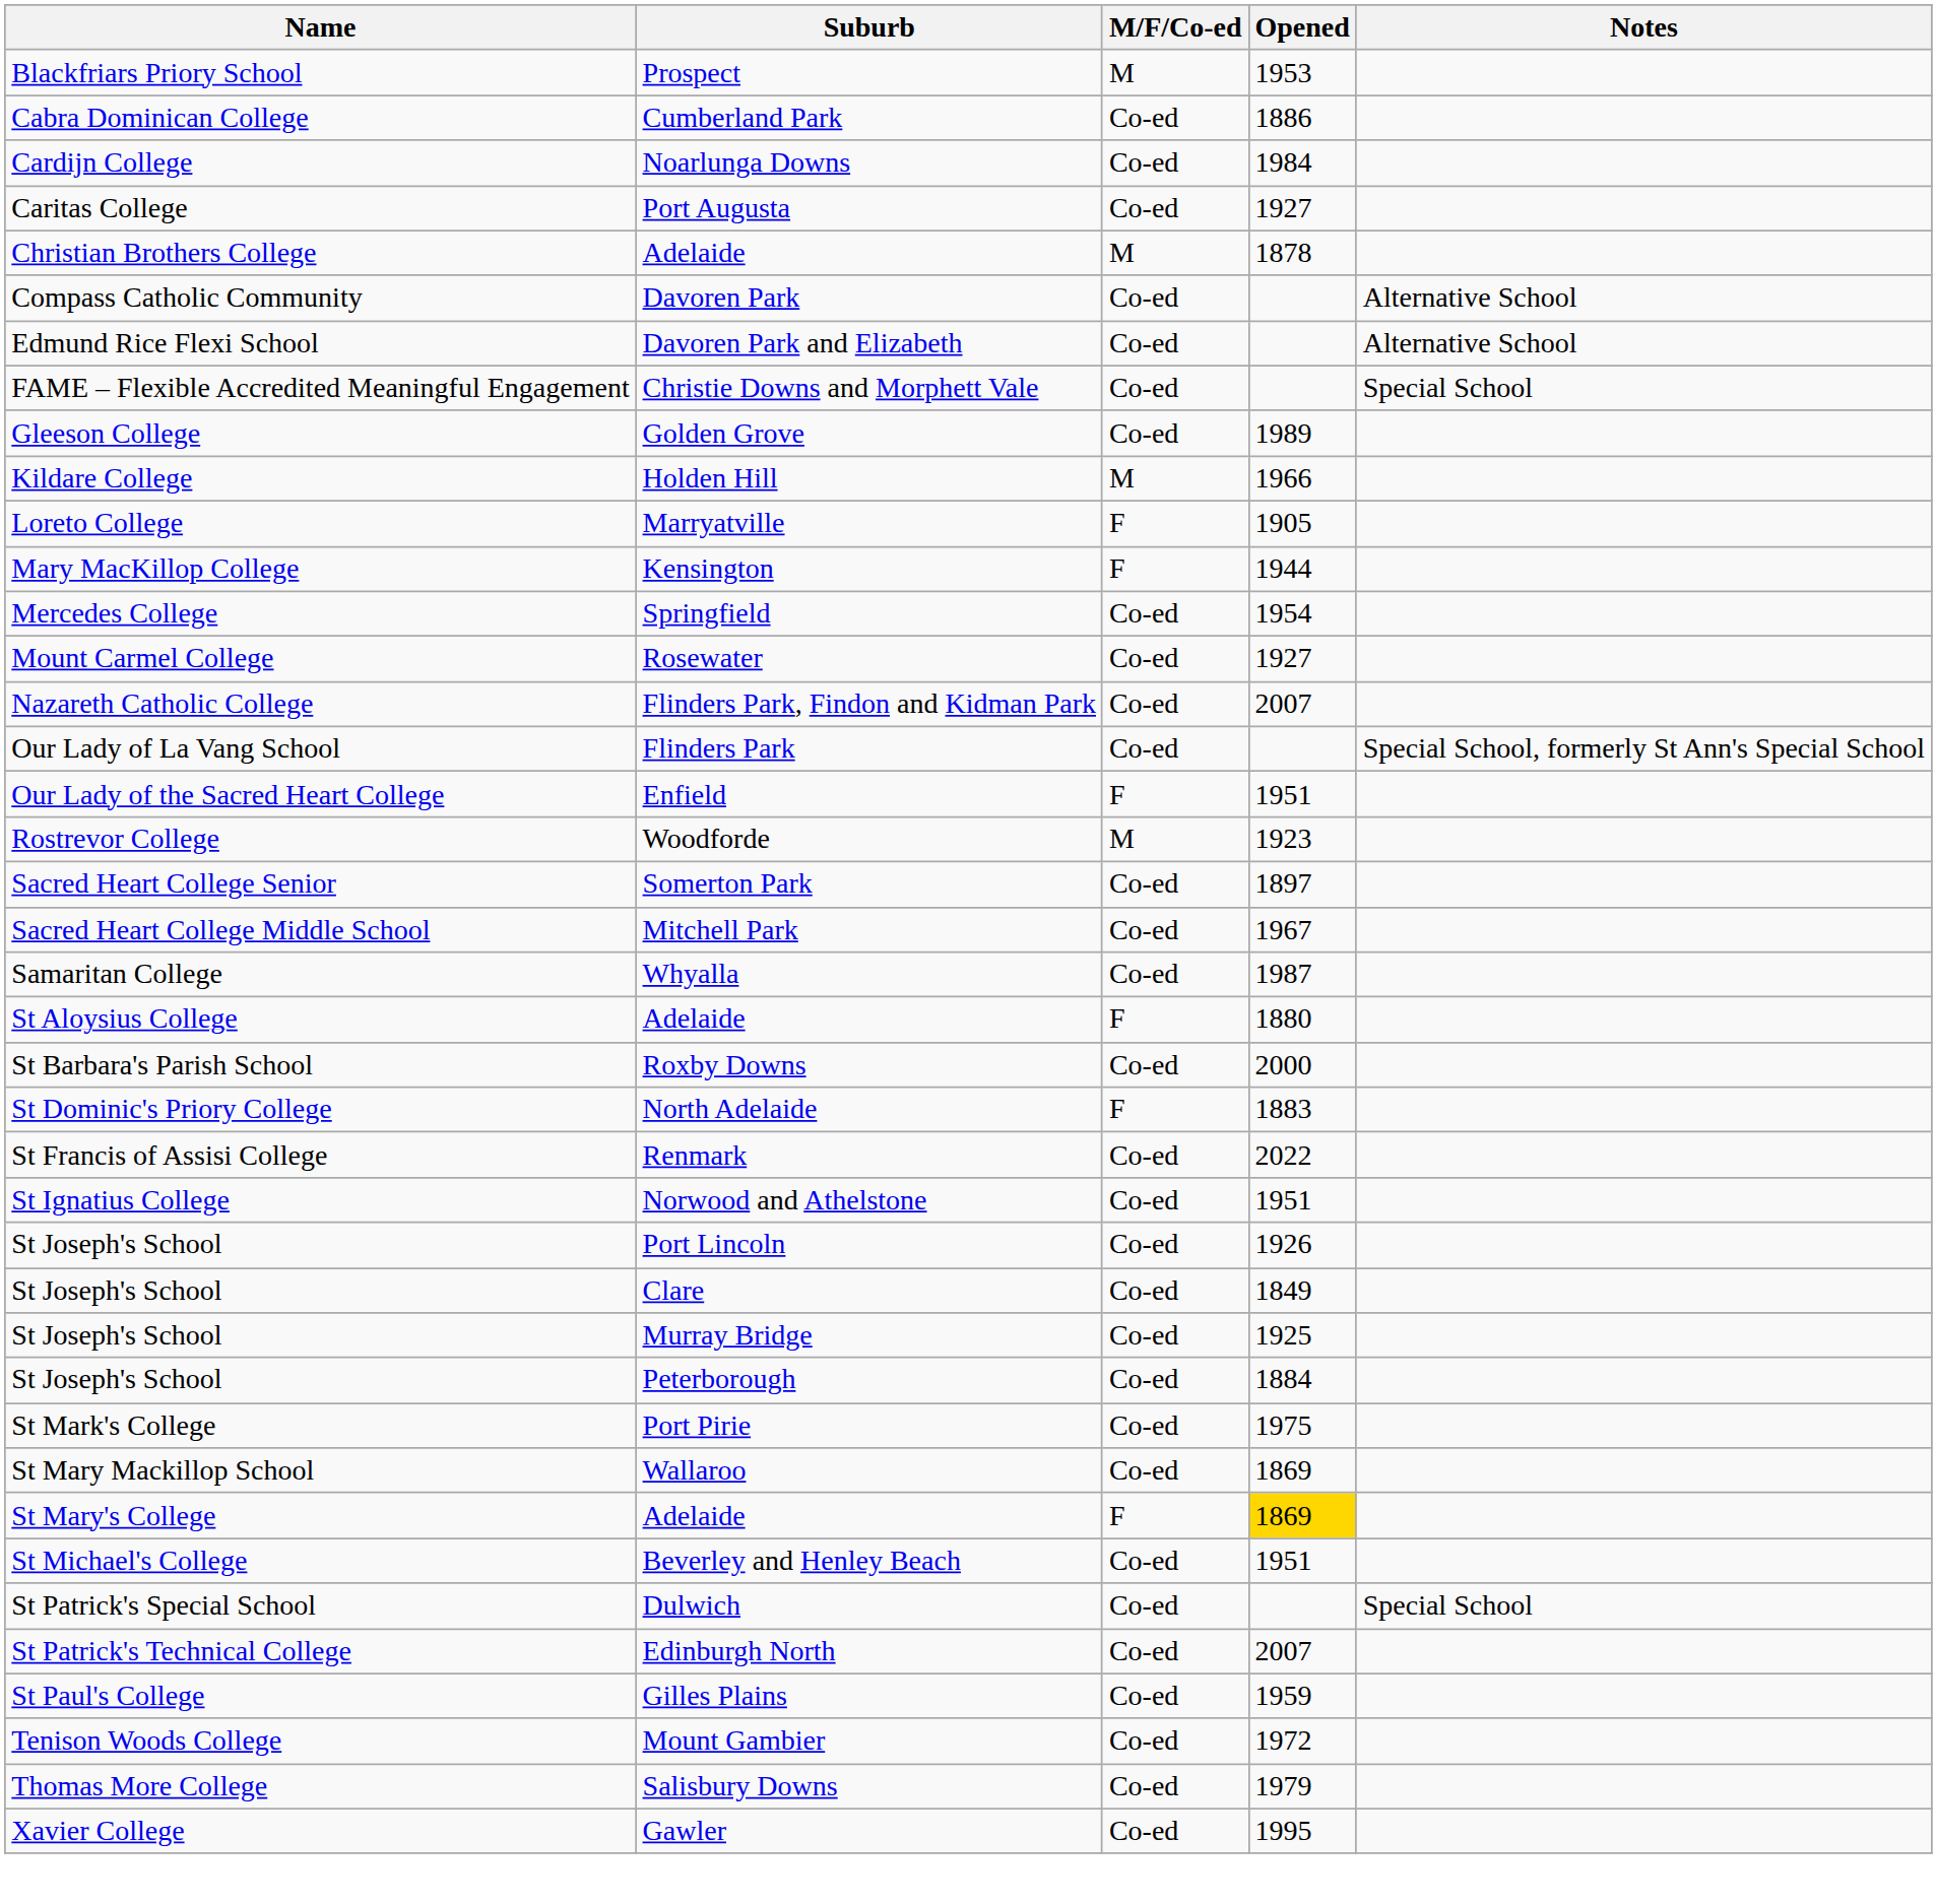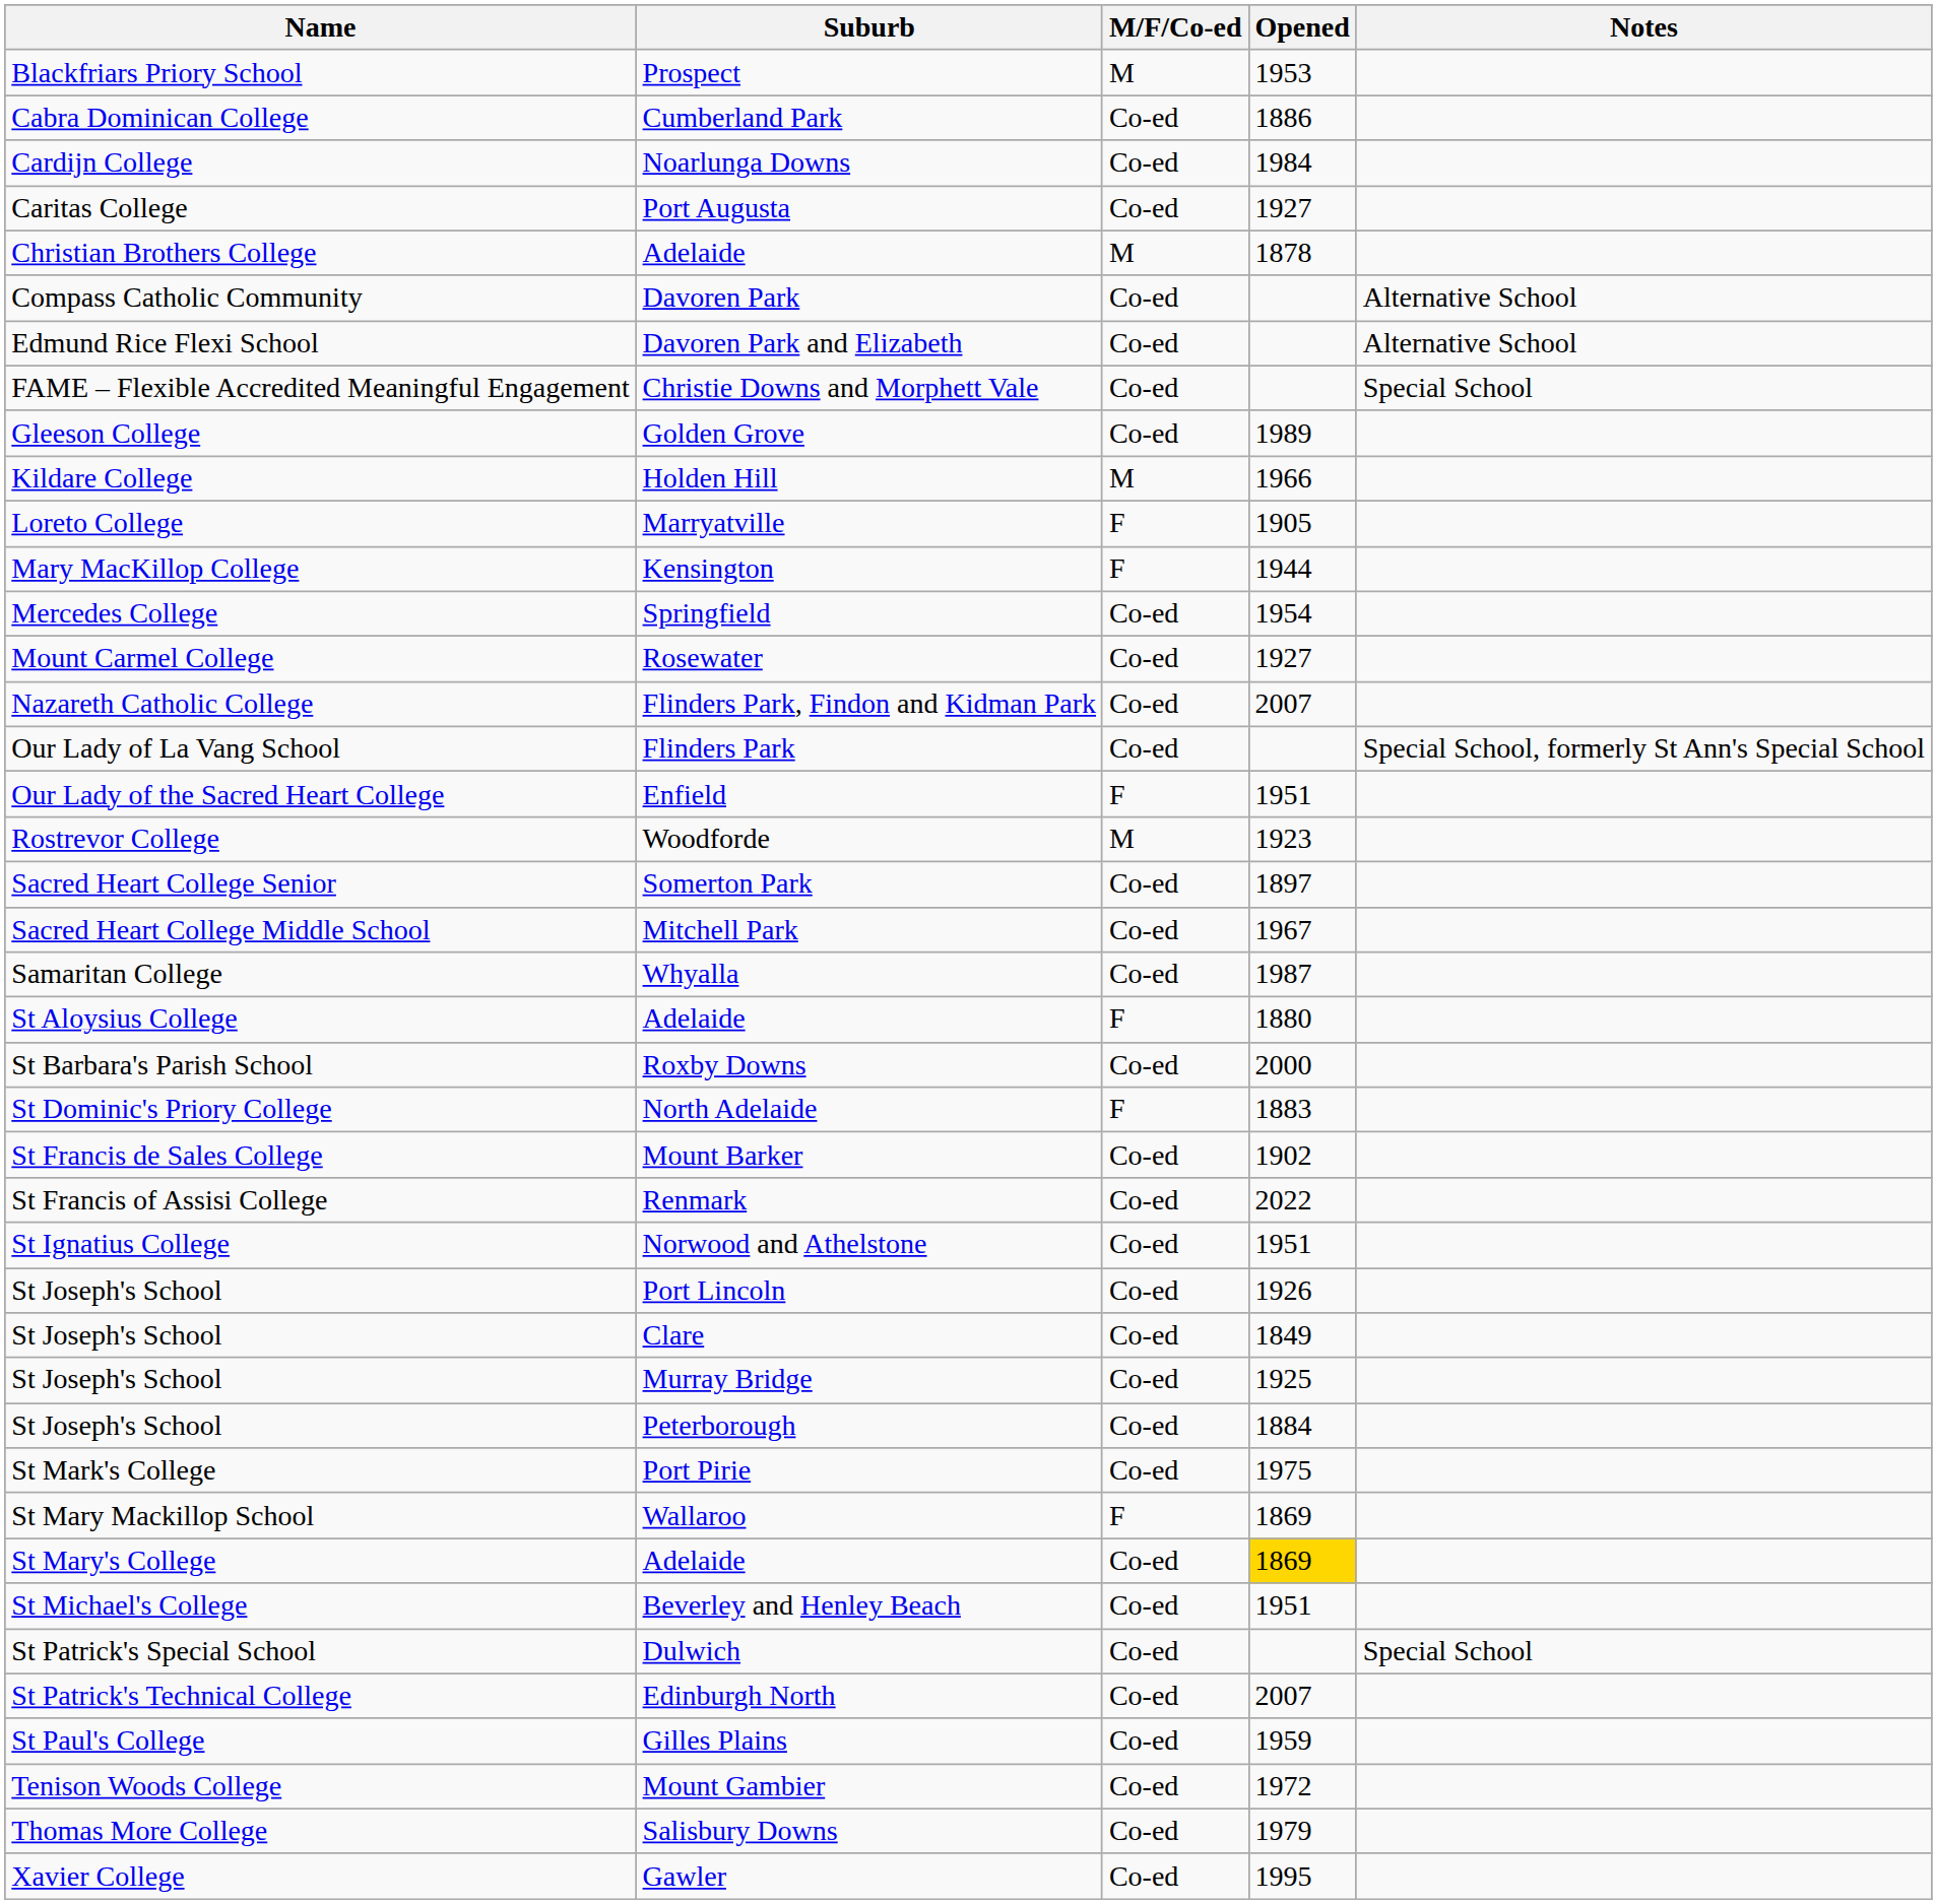+ row: St Francis de Sales College | Mount Barker | Co-ed | 1902
Wallaroo | M/F/Co-ed: Co-ed -> F
St Mary's College / Adelaide | M/F/Co-ed: F -> Co-ed
